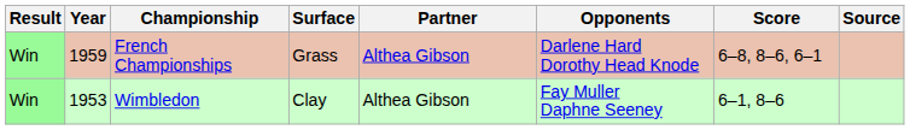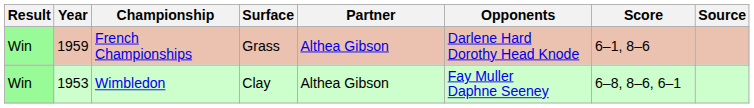French Championships | Score: 6–8, 8–6, 6–1 -> 6–1, 8–6
Wimbledon | Score: 6–1, 8–6 -> 6–8, 8–6, 6–1
